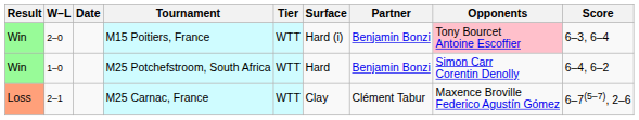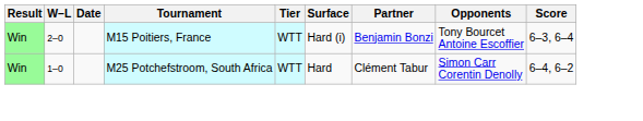M15 Poitiers, France | Opponents: pink background -> no background
M25 Potchefstroom, South Africa | Partner: Benjamin Bonzi -> Clément Tabur
- row: Loss | 2–1 | M25 Carnac, France | WTT | Clay | Clément Tabur | Maxence Broville Federico Agustín Gómez | 6–7(5–7), 2–6
